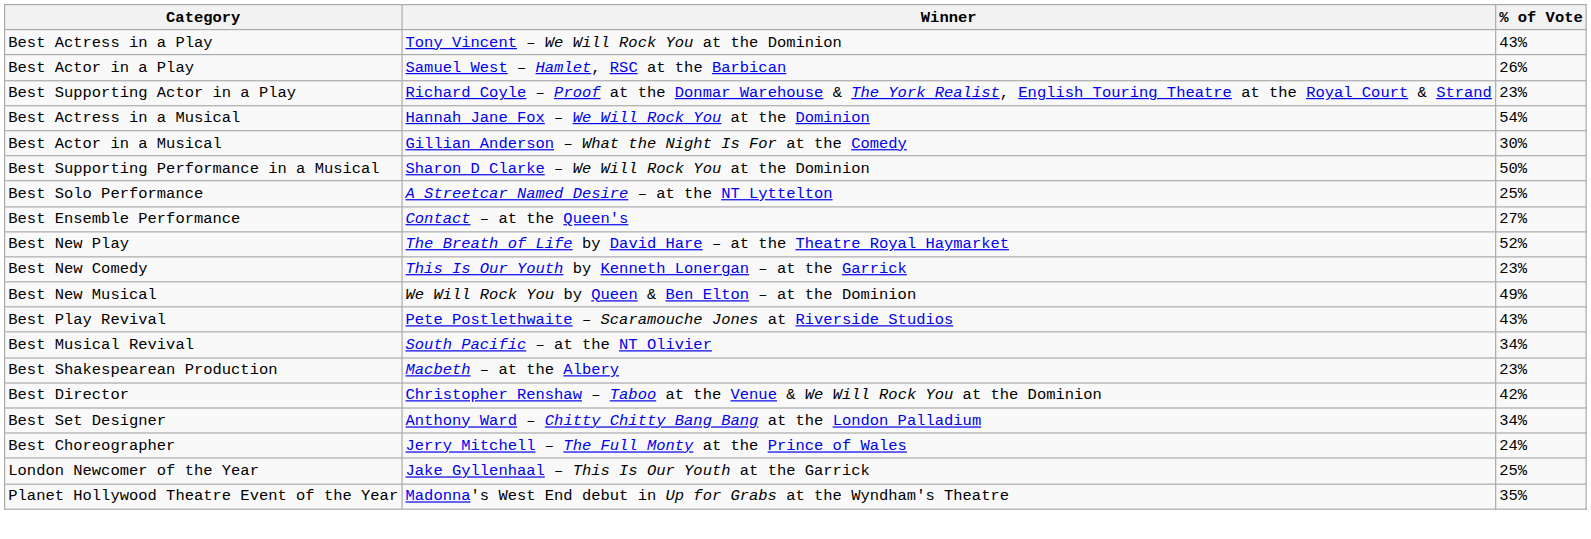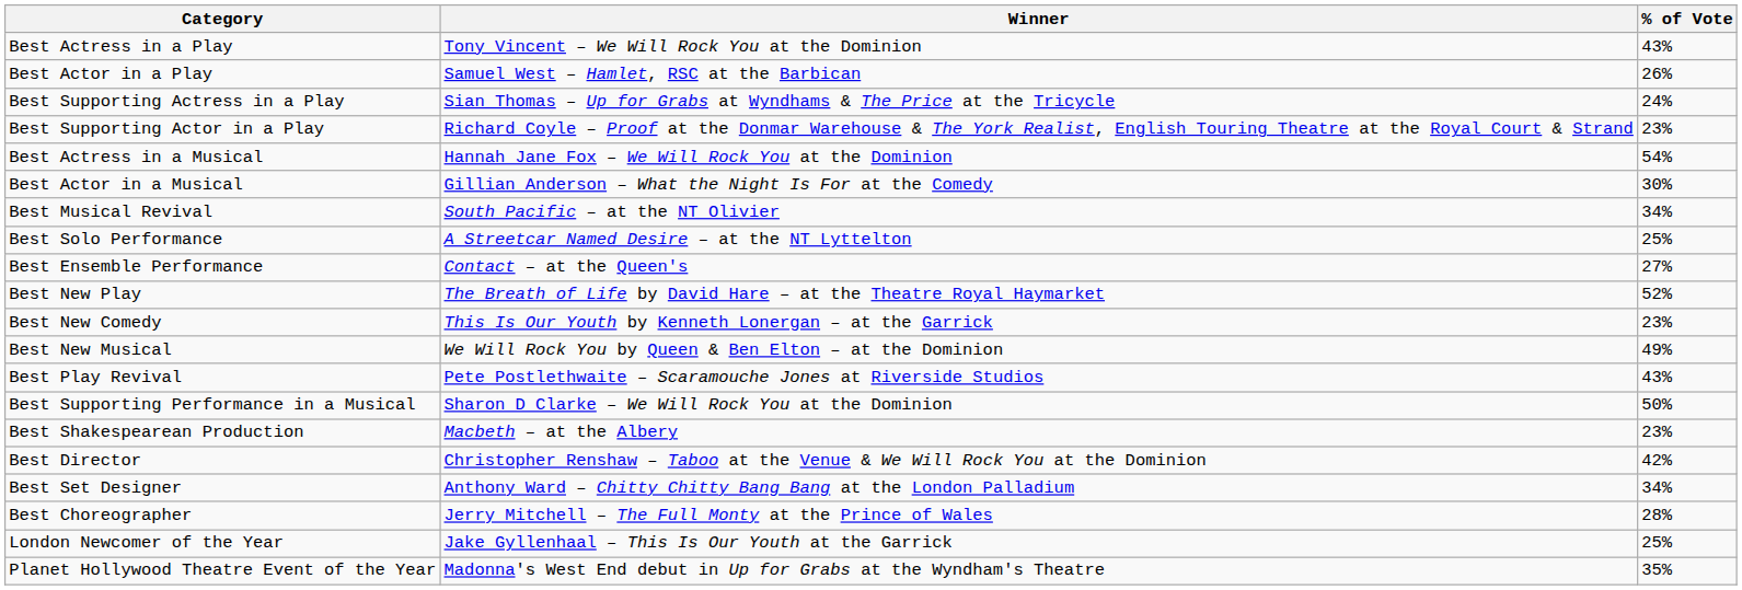+ row: Best Supporting Actress in a Play | Sian Thomas – Up for Grabs at Wyndhams & The Price at the Tricycle | 24%
rows swapped: Best Supporting Performance in a Musical <-> Best Musical Revival
Best Choreographer | % of Vote: 24% -> 28%
